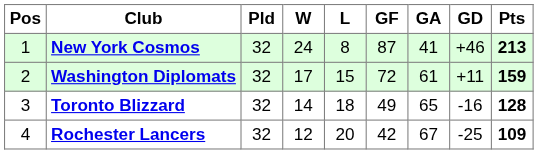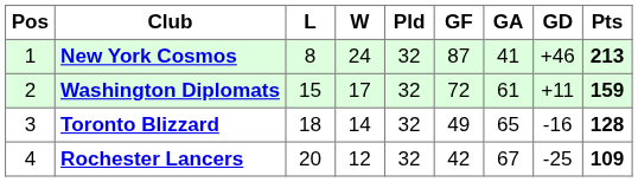columns swapped: Pld <-> L
